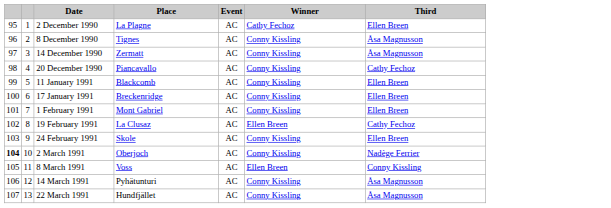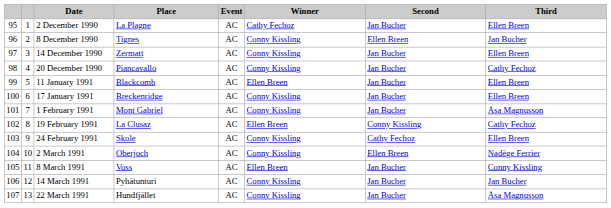+ column: Second | Jan Bucher | Ellen Breen | Jan Bucher | Jan Bucher | Jan Bucher | Jan Bucher | Jan Bucher | Conny Kissling | Cathy Fechoz | Ellen Breen | Jan Bucher | Jan Bucher | Jan Bucher
8 December 1990 | Third: Åsa Magnusson -> Jan Bucher
14 December 1990 | Third: Åsa Magnusson -> Ellen Breen
11 January 1991 | Winner: Conny Kissling -> Ellen Breen
1 February 1991 | Third: Ellen Breen -> Åsa Magnusson
2 March 1991 | column 1: bold -> normal
14 March 1991 | Third: Åsa Magnusson -> Jan Bucher
